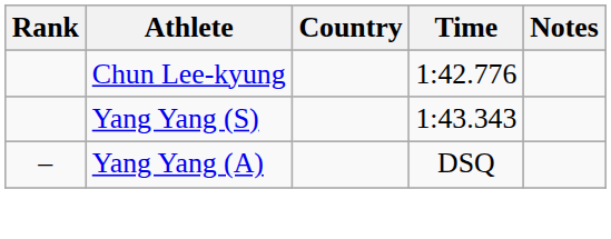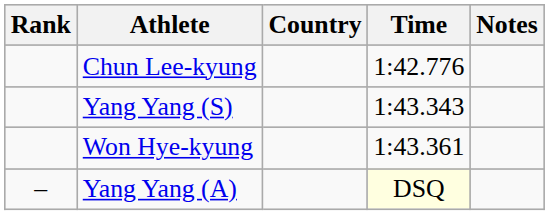+ row: Won Hye-kyung | 1:43.361
Yang Yang (A) | Time: no background -> lightyellow background
